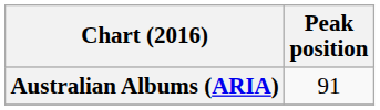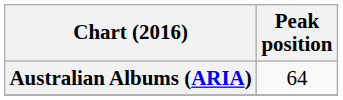Australian Albums (ARIA) | Peak position: 91 -> 64
